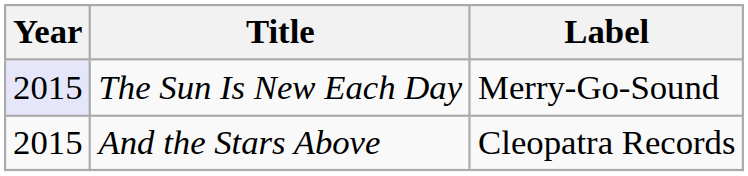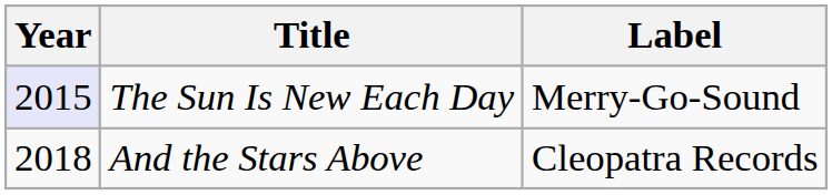And the Stars Above | Year: 2015 -> 2018
